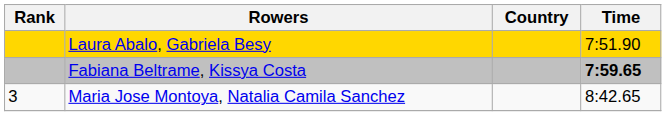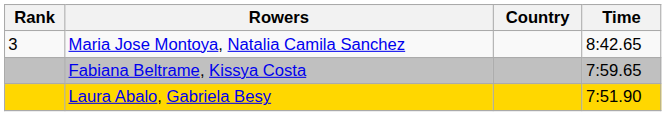rows swapped: Laura Abalo, Gabriela Besy <-> Maria Jose Montoya, Natalia Camila Sanchez
Fabiana Beltrame, Kissya Costa | Time: bold -> normal
